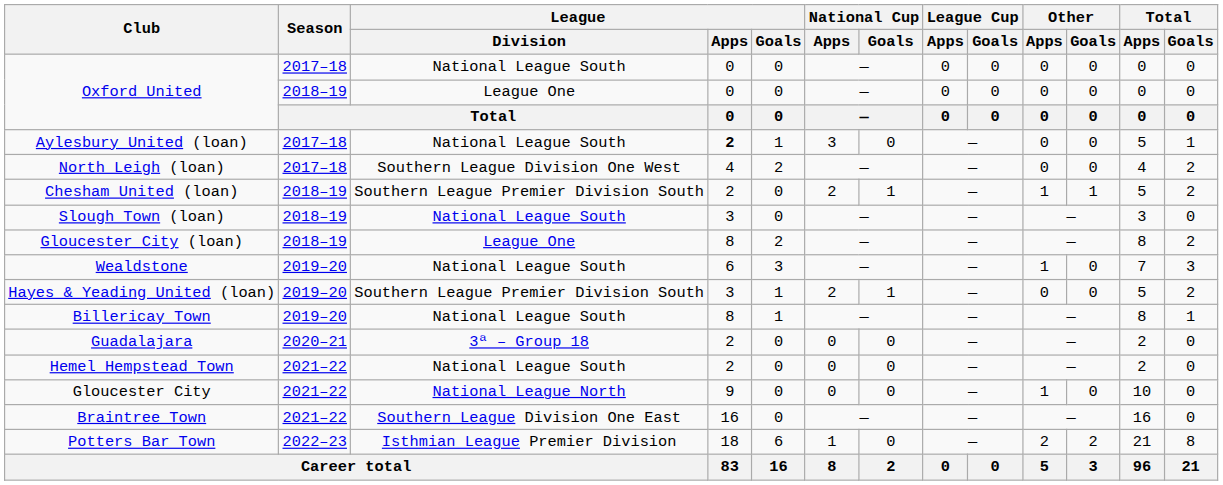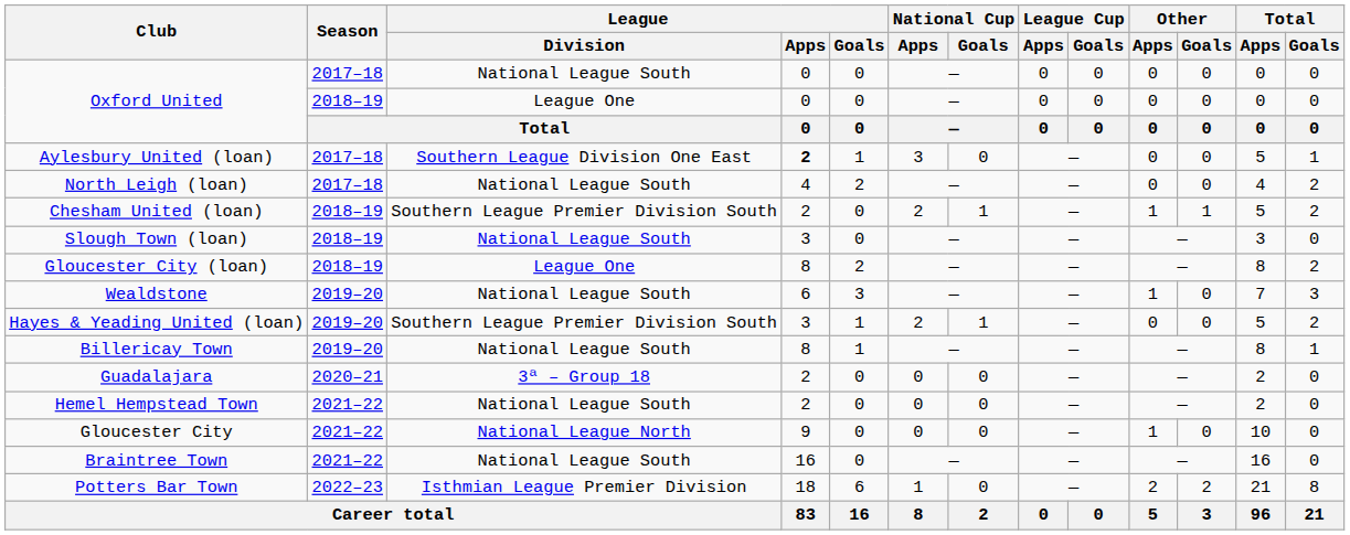Aylesbury United (loan) | League / Division: National League South -> Southern League Division One East
North Leigh (loan) | League / Division: Southern League Division One West -> National League South
Braintree Town | League / Division: Southern League Division One East -> National League South
